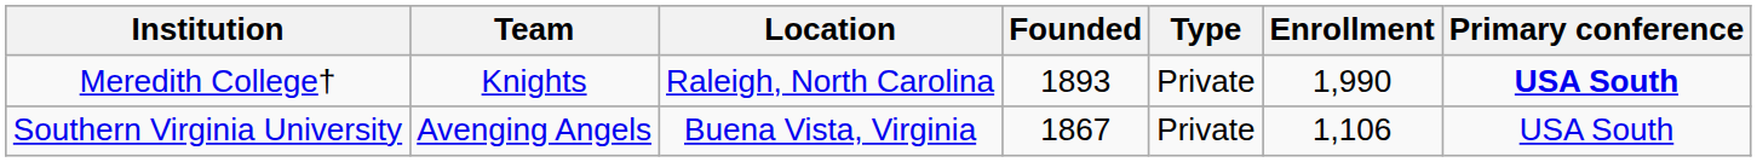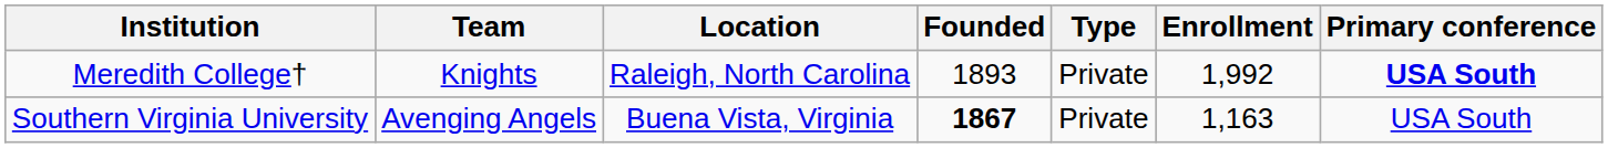Meredith College† | Enrollment: 1,990 -> 1,992
Southern Virginia University | Founded: normal -> bold
Southern Virginia University | Enrollment: 1,106 -> 1,163
